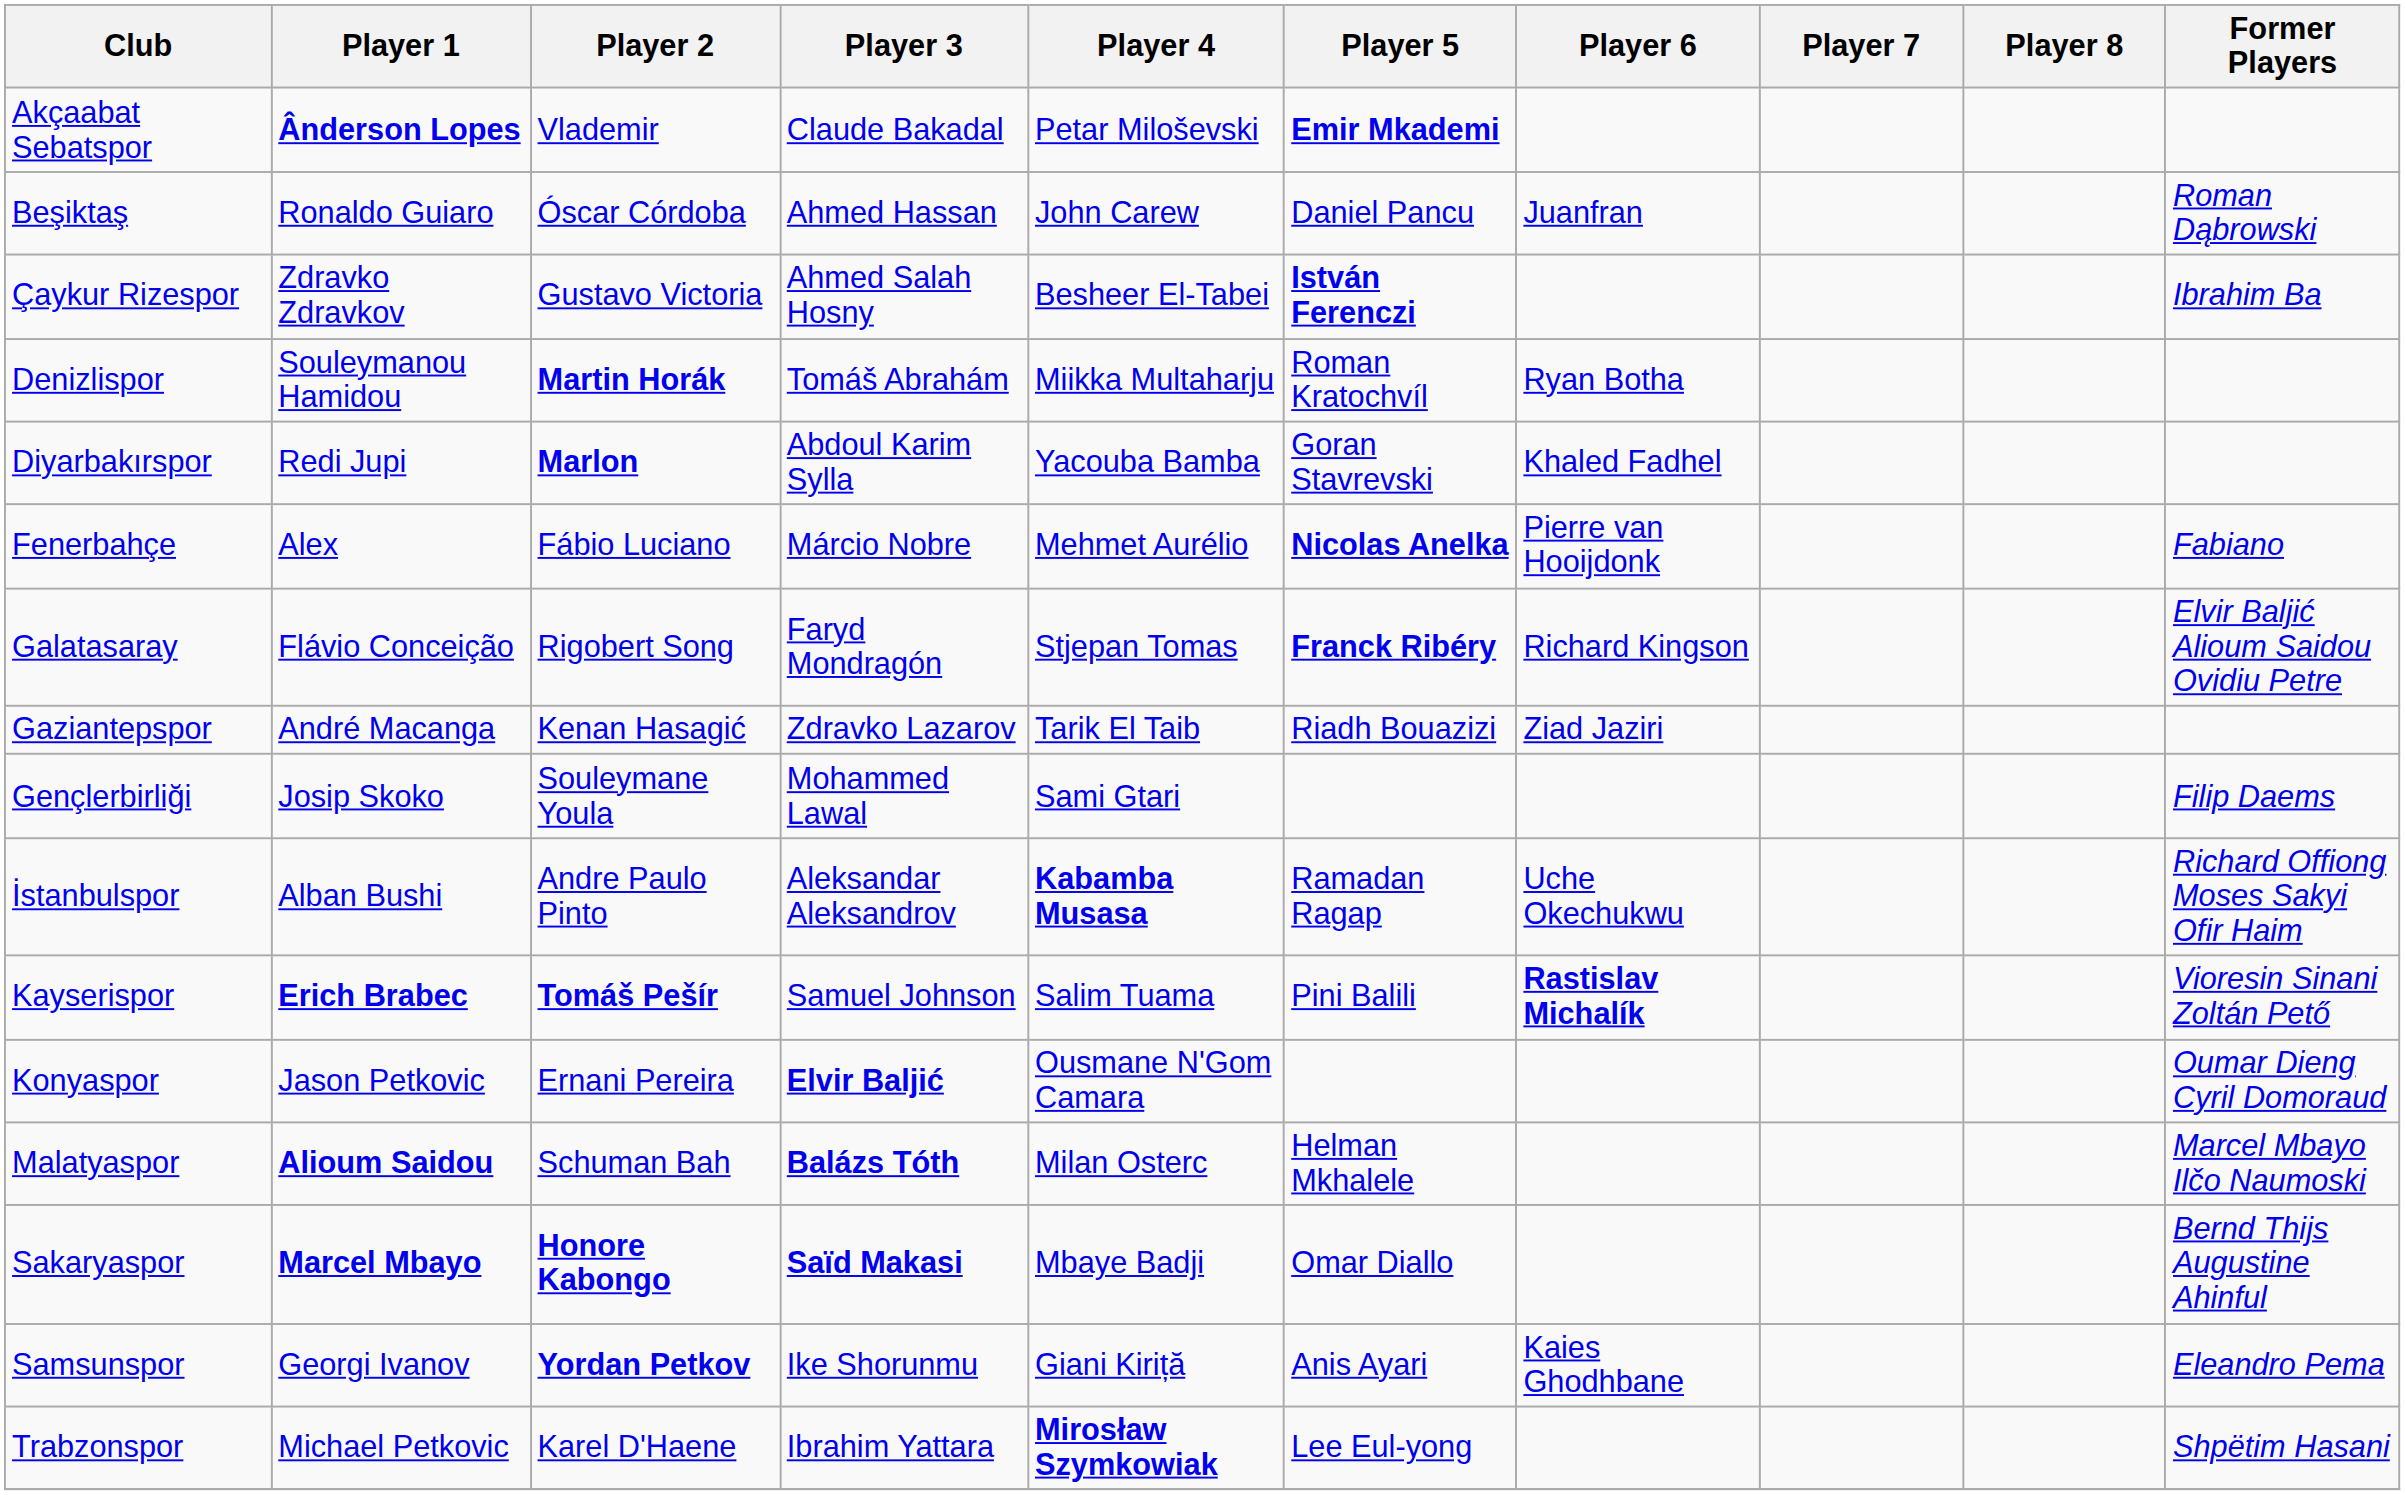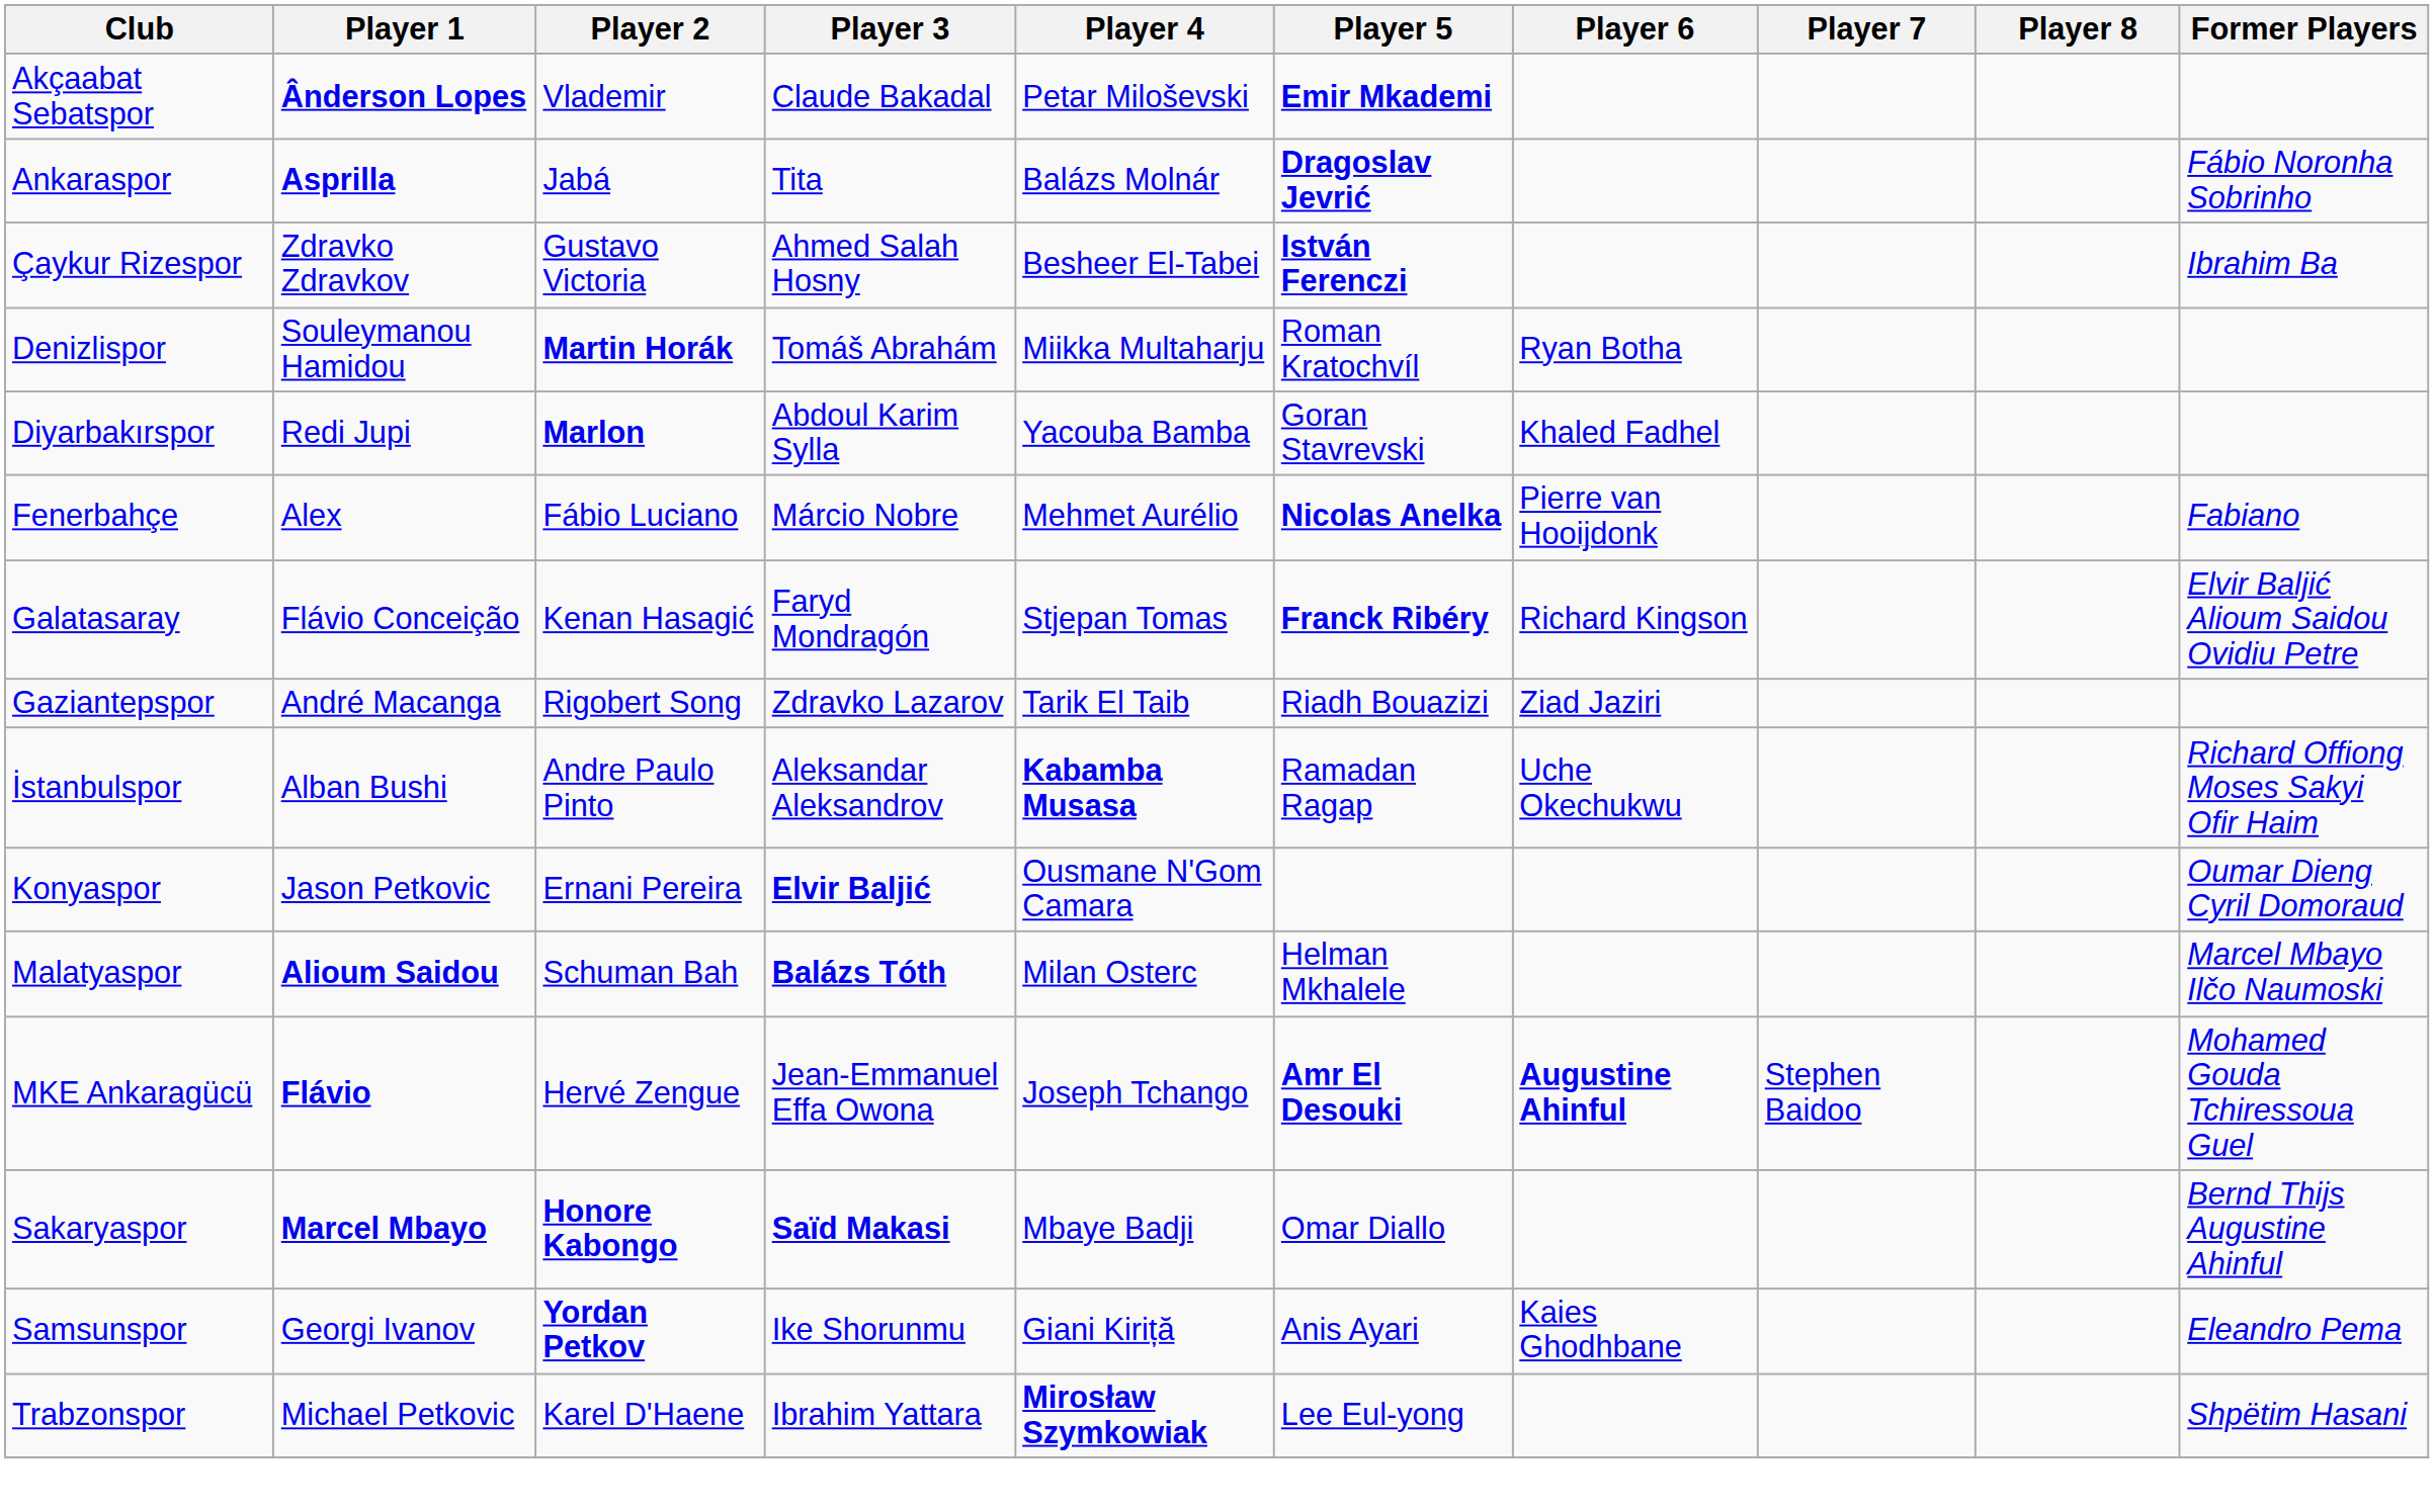+ row: Ankaraspor | Asprilla | Jabá | Tita | Balázs Molnár | Dragoslav Jevrić | Fábio Noronha Sobrinho
- row: Beşiktaş | Ronaldo Guiaro | Óscar Córdoba | Ahmed Hassan | John Carew | Daniel Pancu | Juanfran | Roman Dąbrowski
Galatasaray | Player 2: Rigobert Song -> Kenan Hasagić
Gaziantepspor | Player 2: Kenan Hasagić -> Rigobert Song
- row: Gençlerbirliği | Josip Skoko | Souleymane Youla | Mohammed Lawal | Sami Gtari | Filip Daems
- row: Kayserispor | Erich Brabec | Tomáš Pešír | Samuel Johnson | Salim Tuama | Pini Balili | Rastislav Michalík | Vioresin Sinani Zoltán Pető
+ row: MKE Ankaragücü | Flávio | Hervé Zengue | Jean-Emmanuel Effa Owona | Joseph Tchango | Amr El Desouki | Augustine Ahinful | Stephen Baidoo | Mohamed Gouda Tchiressoua Guel
